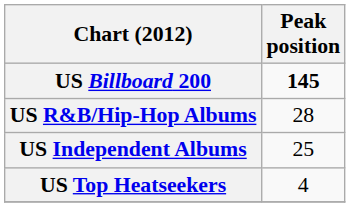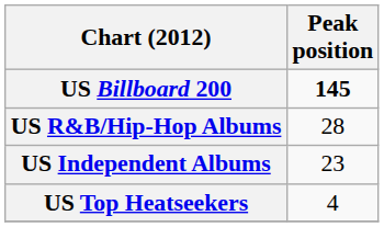US Independent Albums | Peak position: 25 -> 23
